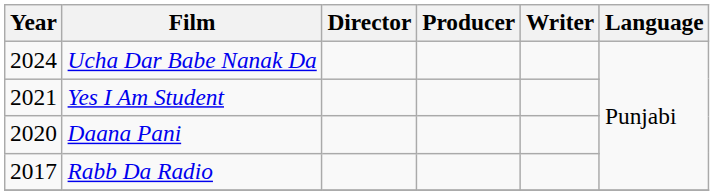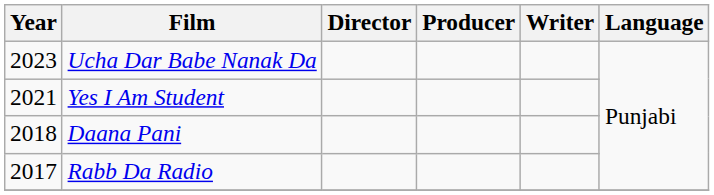Ucha Dar Babe Nanak Da | Year: 2024 -> 2023
Daana Pani | Year: 2020 -> 2018
